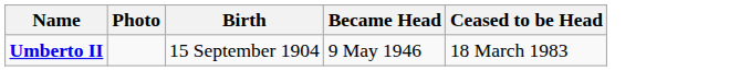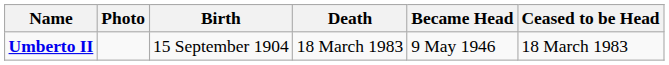+ column: Death | 18 March 1983
